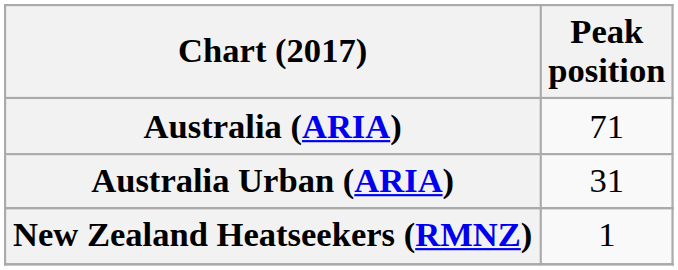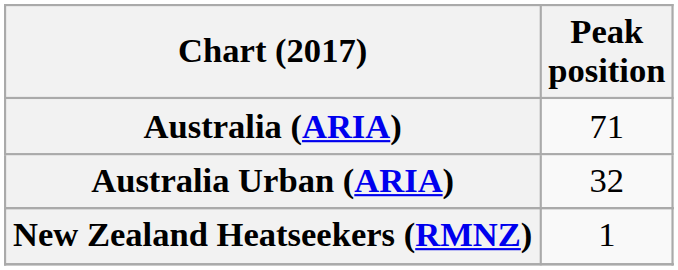Australia Urban (ARIA) | Peak position: 31 -> 32
